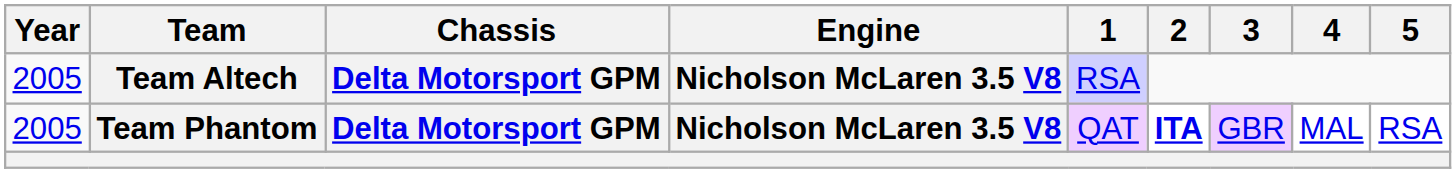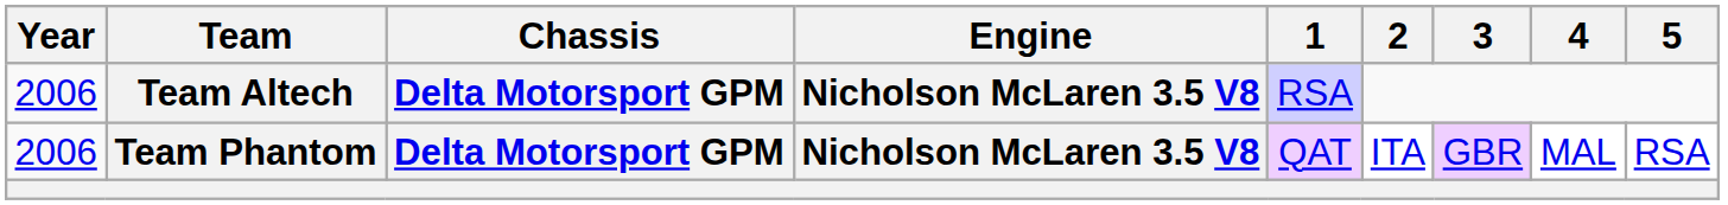Team Altech | Year: 2005 -> 2006
Team Phantom | Year: 2005 -> 2006
Team Phantom | 2: bold -> normal
